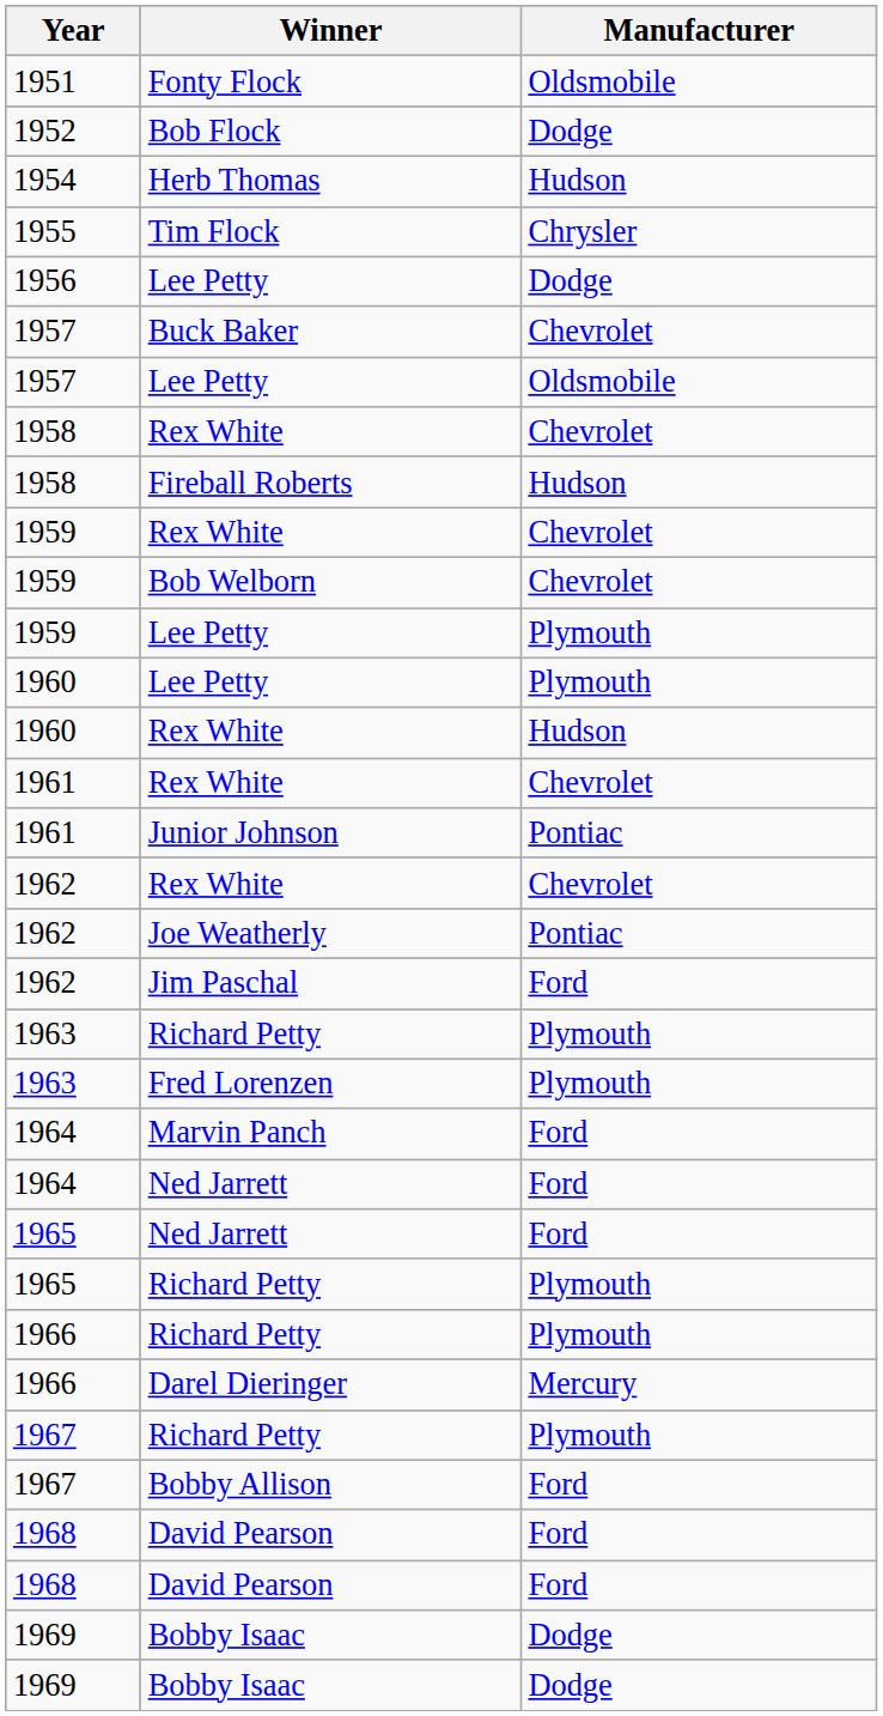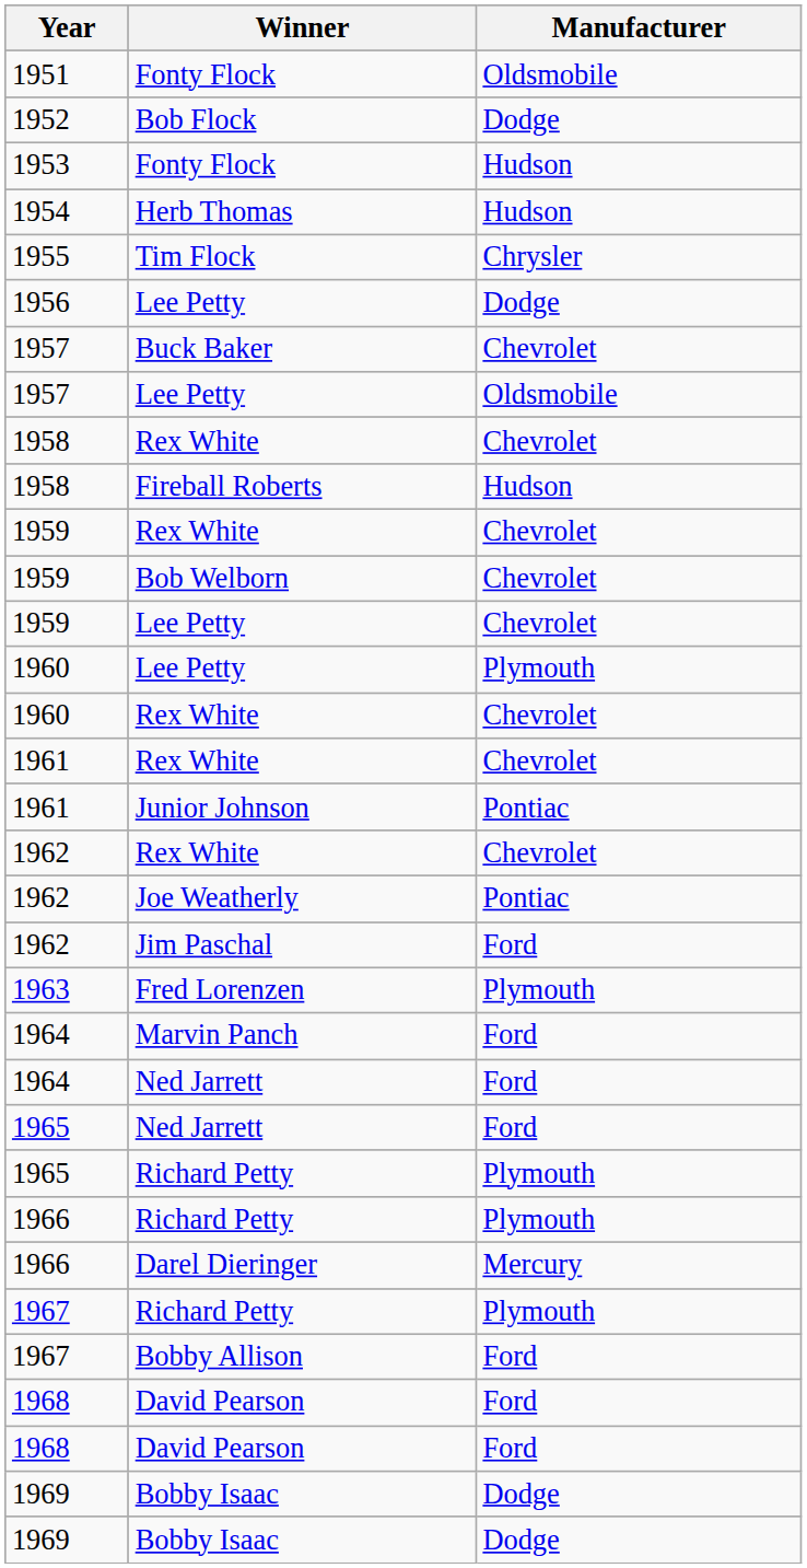+ row: 1953 | Fonty Flock | Hudson
1959 / Lee Petty | Manufacturer: Plymouth -> Chevrolet
1960 / Rex White | Manufacturer: Hudson -> Chevrolet
- row: 1963 | Richard Petty | Plymouth
